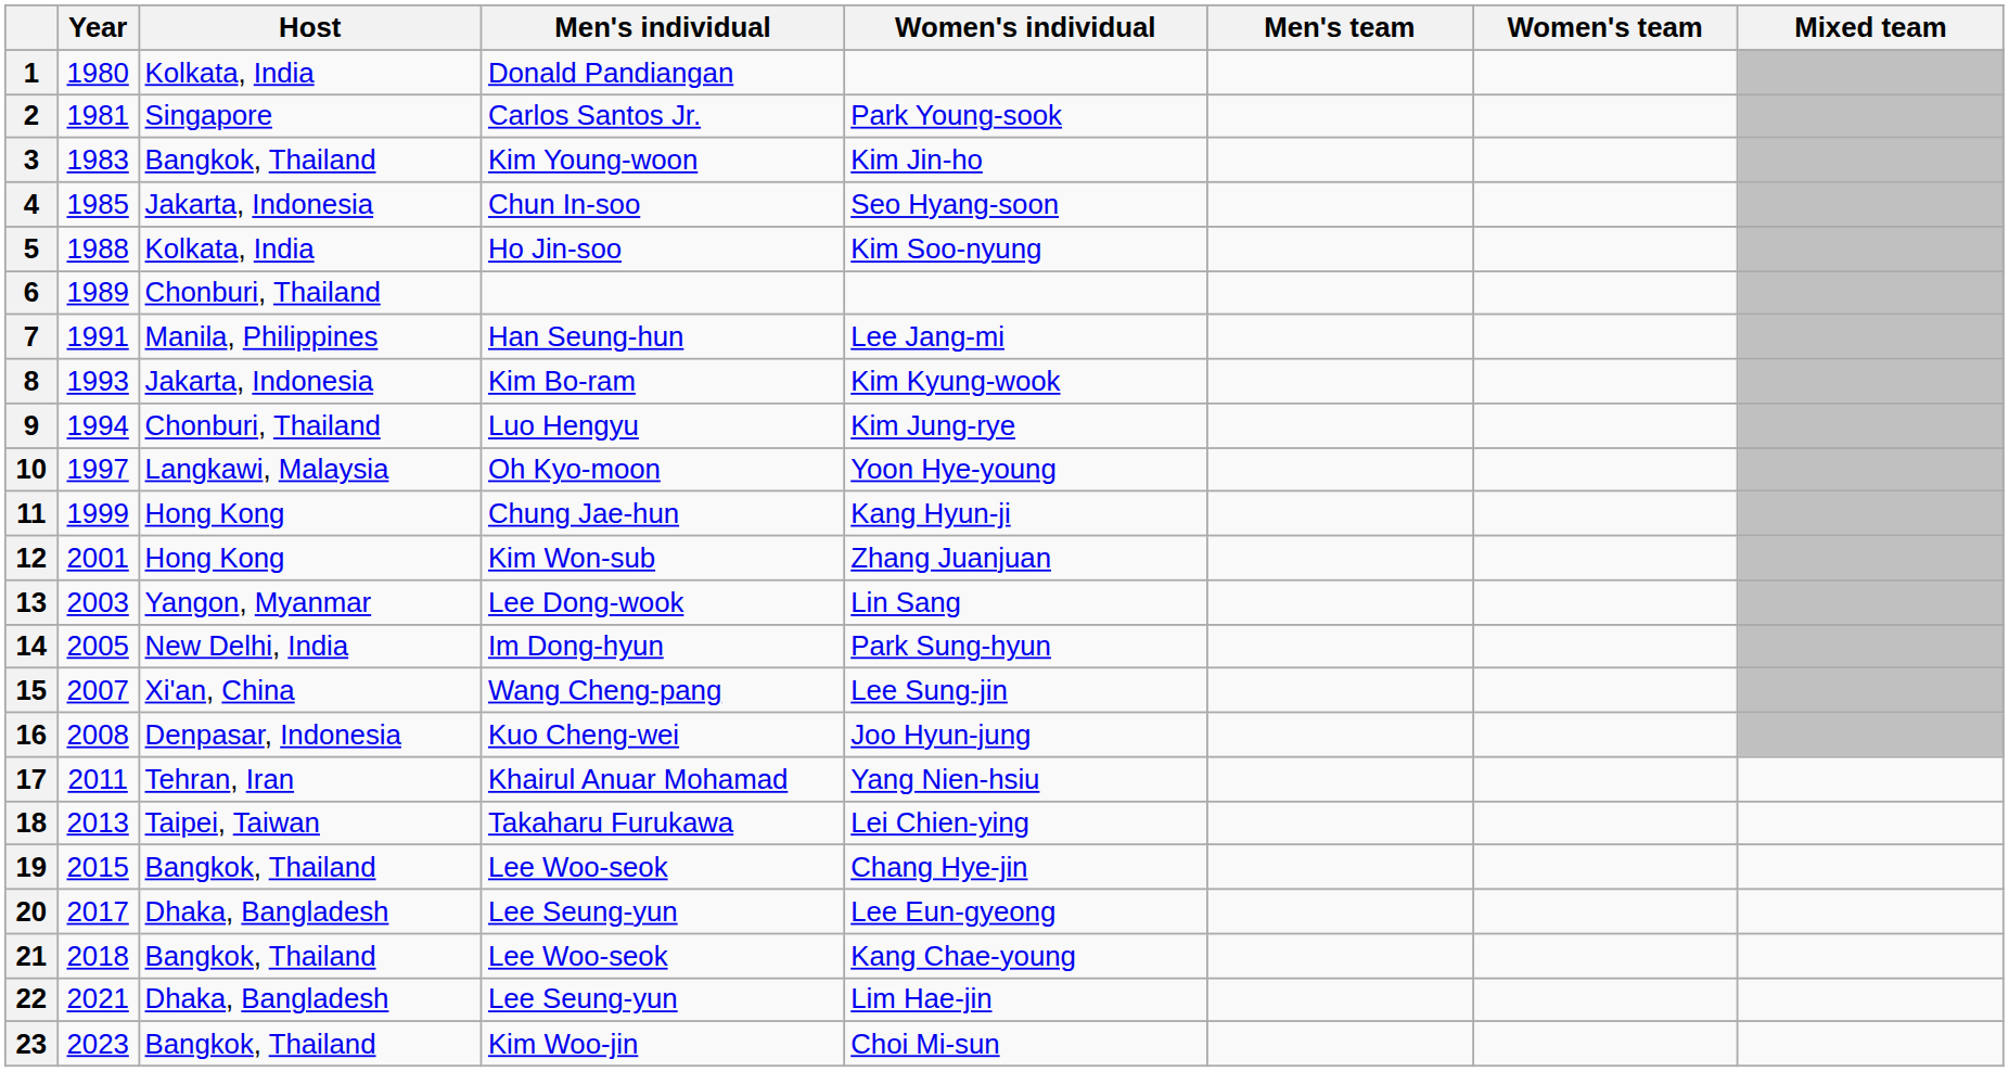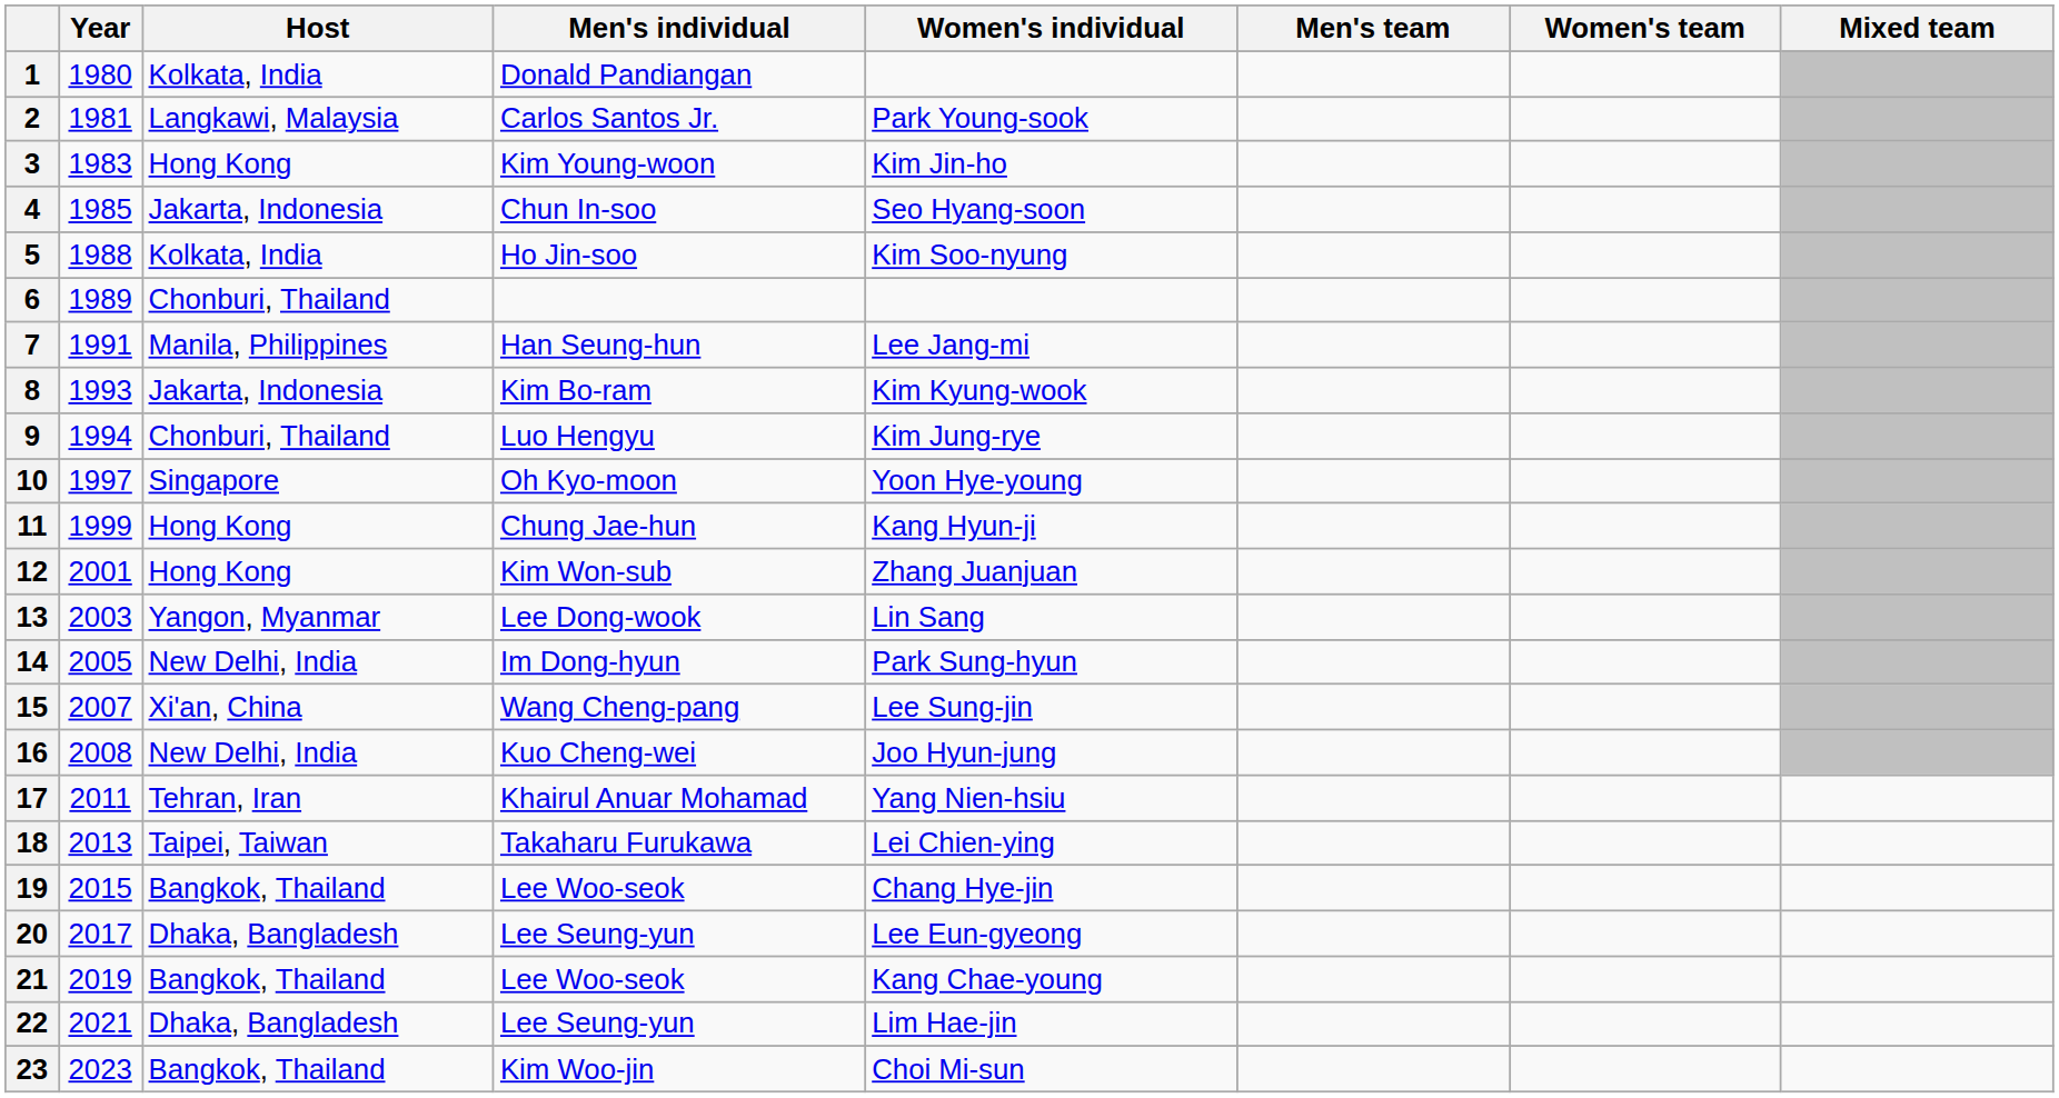2 | Host: Singapore -> Langkawi, Malaysia
3 | Host: Bangkok, Thailand -> Hong Kong
10 | Host: Langkawi, Malaysia -> Singapore
16 | Host: Denpasar, Indonesia -> New Delhi, India
21 | Year: 2018 -> 2019
